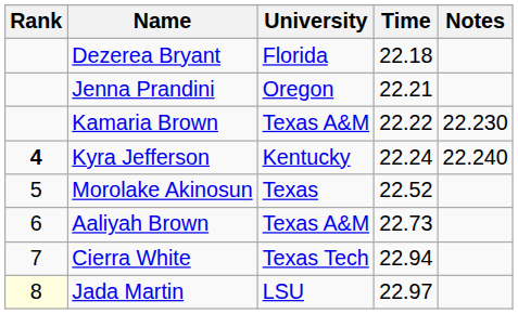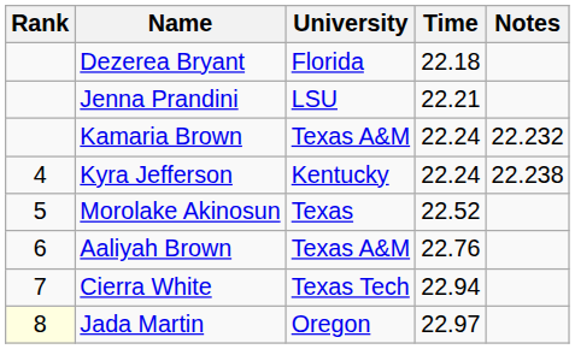Jenna Prandini | University: Oregon -> LSU
Kamaria Brown | Time: 22.22 -> 22.24
Kamaria Brown | Notes: 22.230 -> 22.232
Kyra Jefferson | Rank: bold -> normal
Kyra Jefferson | Notes: 22.240 -> 22.238
Aaliyah Brown | Time: 22.73 -> 22.76
Jada Martin | University: LSU -> Oregon
